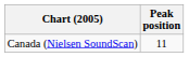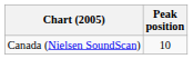Canada (Nielsen SoundScan) | Peak position: 11 -> 10
